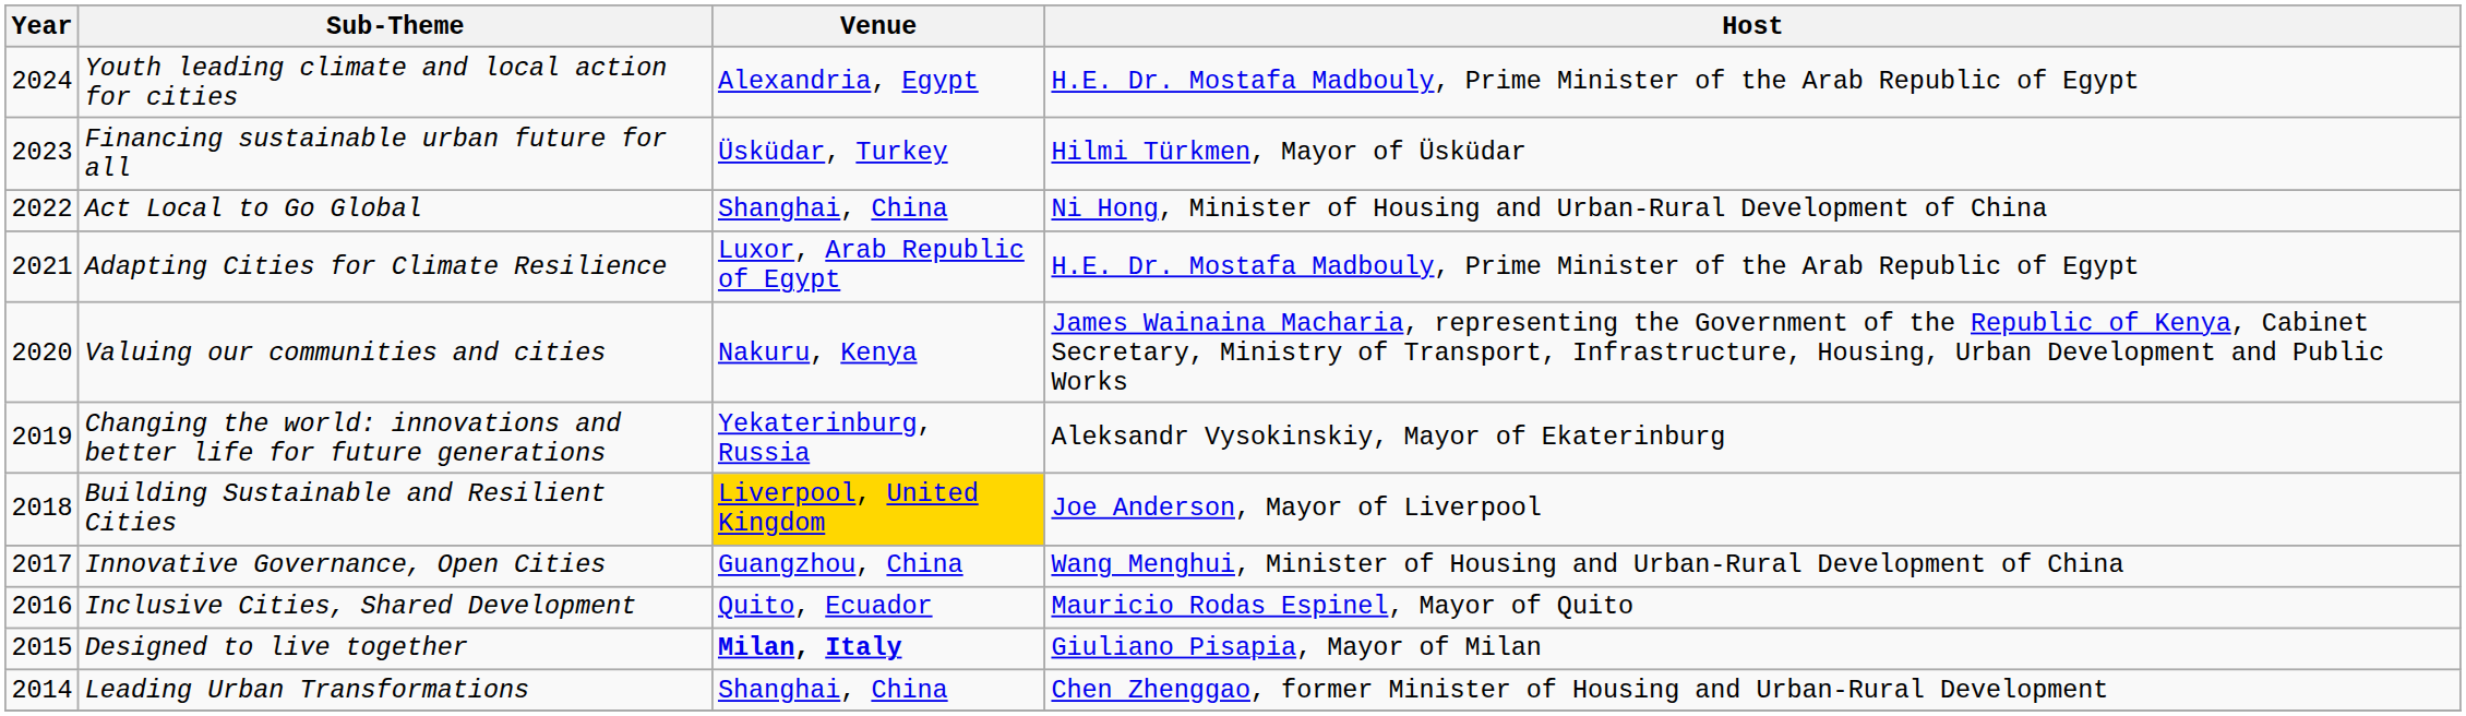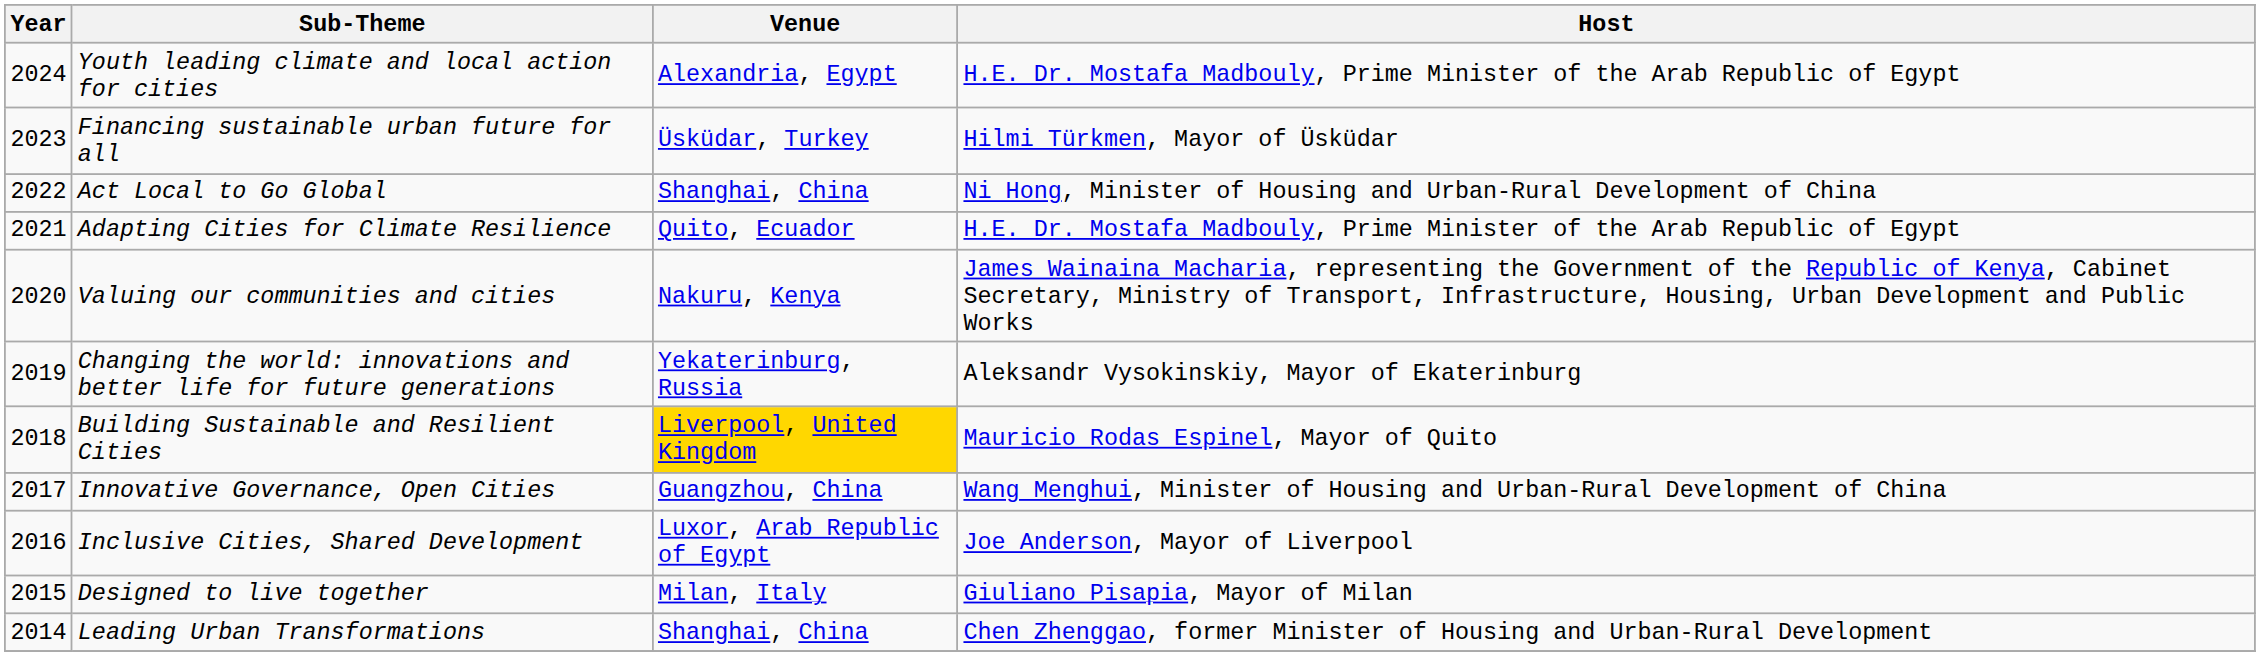Adapting Cities for Climate Resilience | Venue: Luxor, Arab Republic of Egypt -> Quito, Ecuador
Building Sustainable and Resilient Cities | Host: Joe Anderson, Mayor of Liverpool -> Mauricio Rodas Espinel, Mayor of Quito
Inclusive Cities, Shared Development | Venue: Quito, Ecuador -> Luxor, Arab Republic of Egypt
Inclusive Cities, Shared Development | Host: Mauricio Rodas Espinel, Mayor of Quito -> Joe Anderson, Mayor of Liverpool
Designed to live together | Venue: bold -> normal
